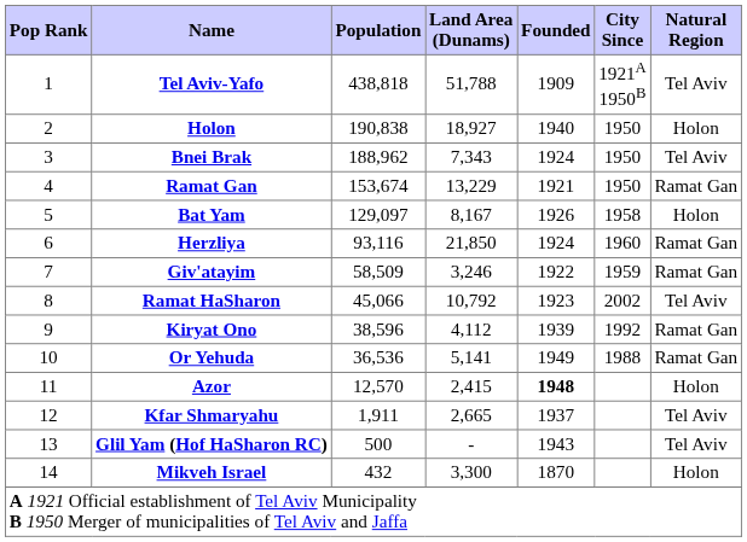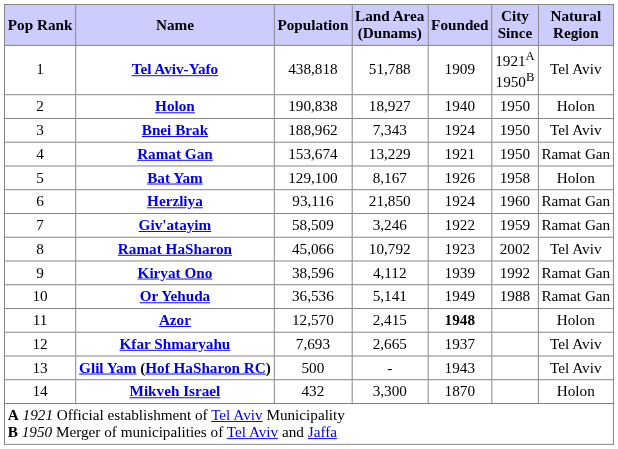Bat Yam | Population: 129,097 -> 129,100
Kfar Shmaryahu | Population: 1,911 -> 7,693
